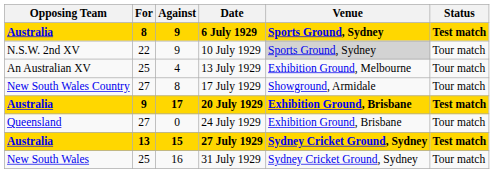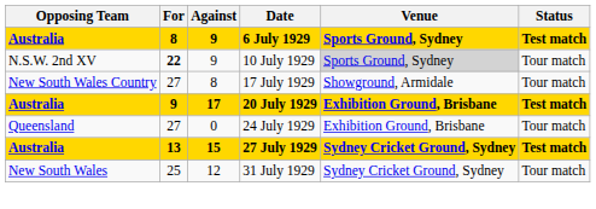10 July 1929 | For: normal -> bold
- row: An Australian XV | 25 | 4 | 13 July 1929 | Exhibition Ground, Melbourne | Tour match
31 July 1929 | Against: 16 -> 12
